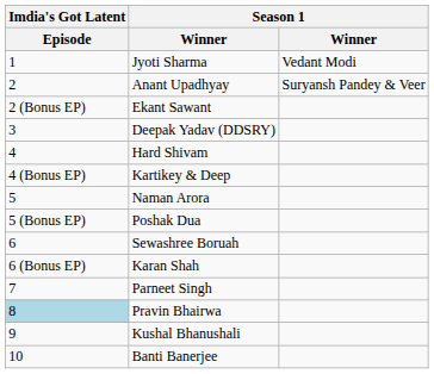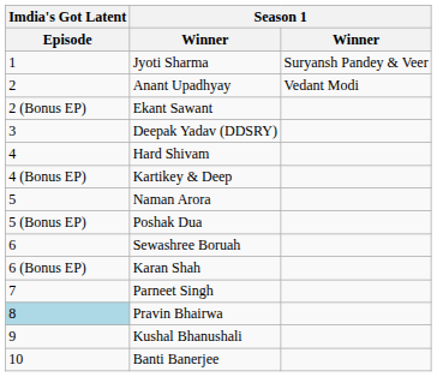Jyoti Sharma | column 3: Vedant Modi -> Suryansh Pandey & Veer
Anant Upadhyay | column 3: Suryansh Pandey & Veer -> Vedant Modi
